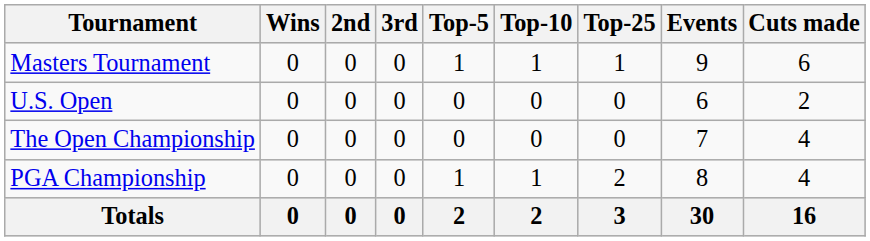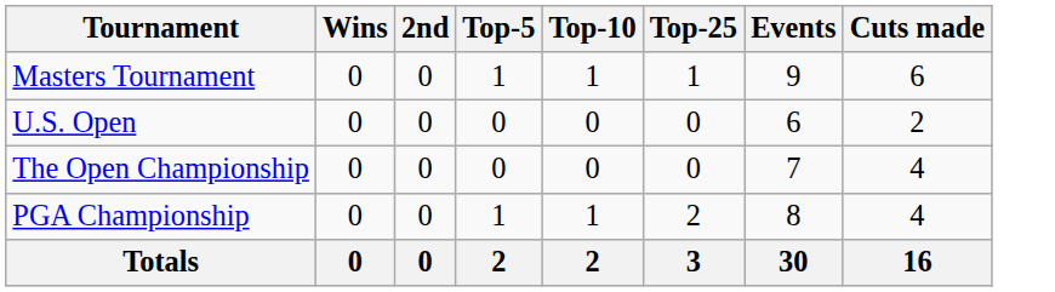- column: 3rd | 0 | 0 | 0 | 0 | 0
